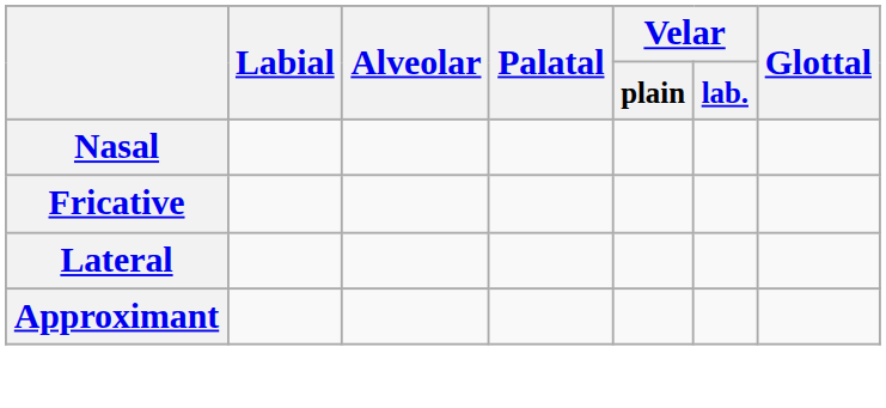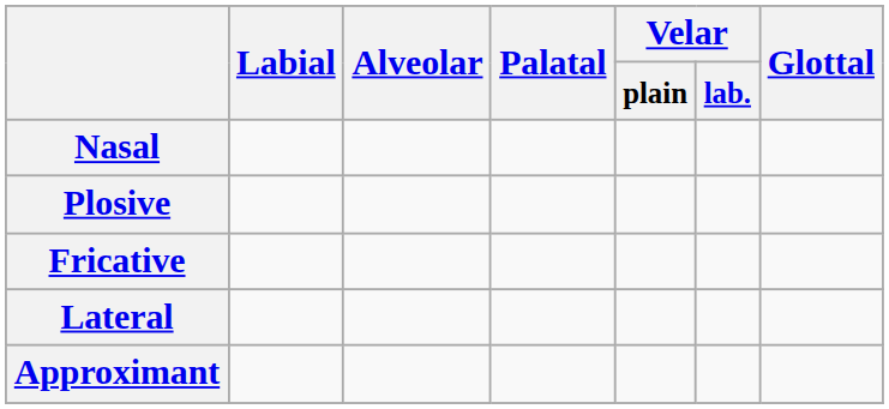+ row: Plosive
